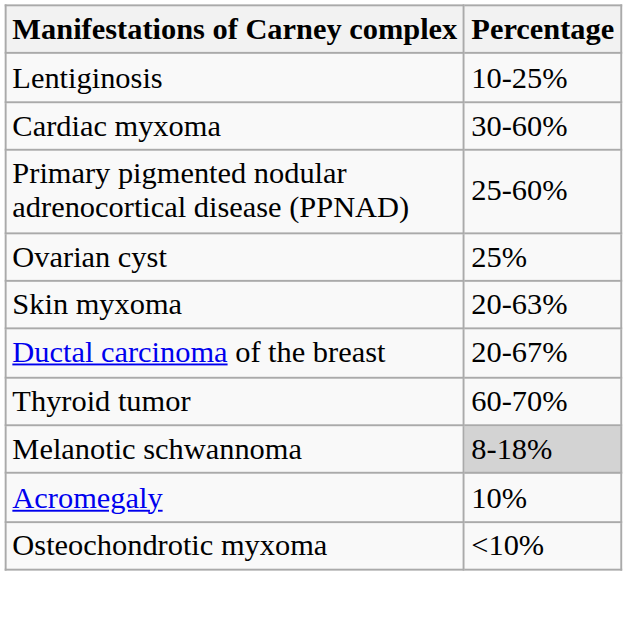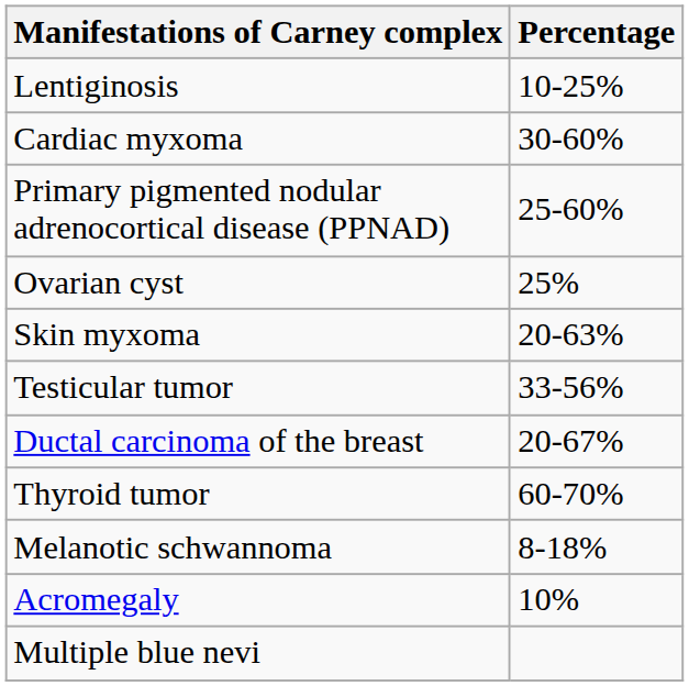+ row: Testicular tumor | 33-56%
Melanotic schwannoma | Percentage: lightgrey background -> no background
- row: Osteochondrotic myxoma | <10%
+ row: Multiple blue nevi
